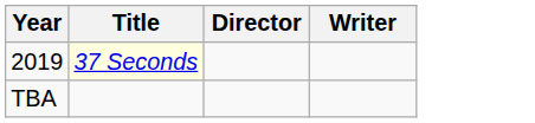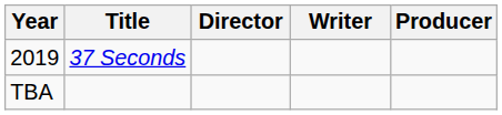+ column: Producer
2019 | Title: lightyellow background -> no background
